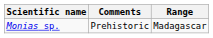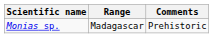columns swapped: Range <-> Comments
